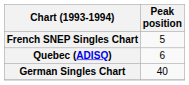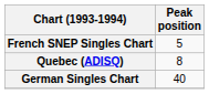Quebec (ADISQ) | Peak position: 6 -> 8
